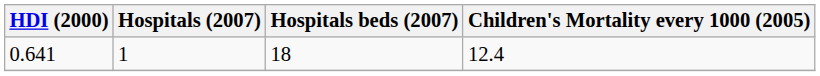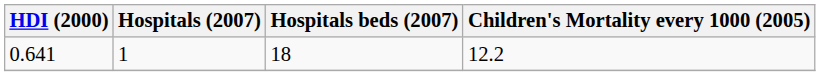0.641 | Children's Mortality every 1000 (2005): 12.4 -> 12.2
